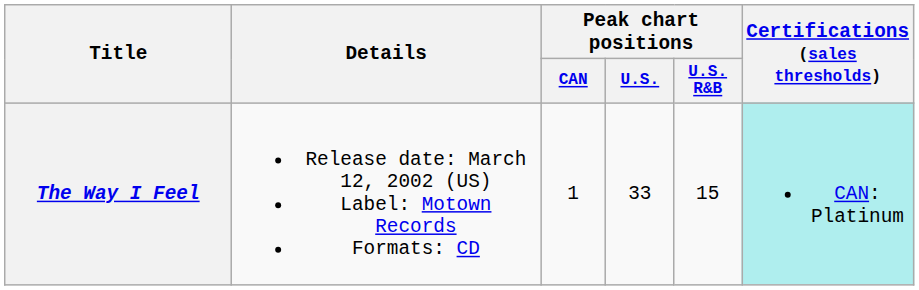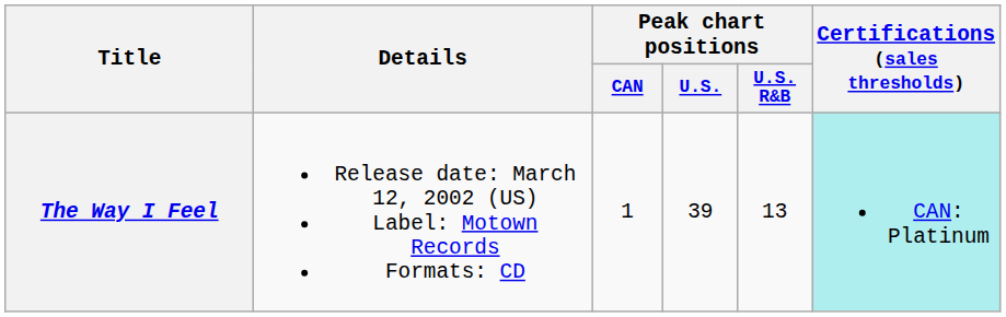The Way I Feel | Peak chart positions / U.S.: 33 -> 39
The Way I Feel | Peak chart positions / U.S. R&B: 15 -> 13
